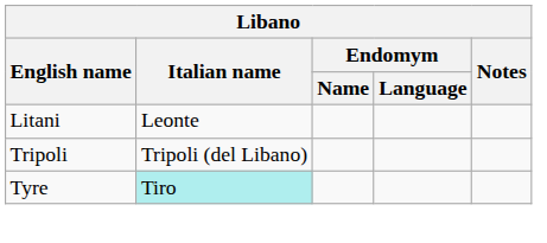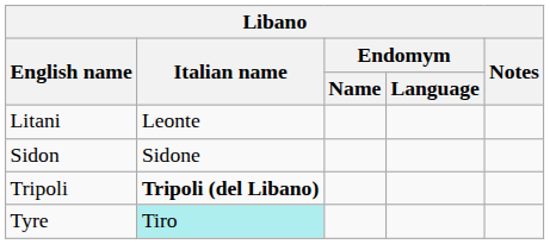+ row: Sidon | Sidone
Tripoli | Italian name: normal -> bold
